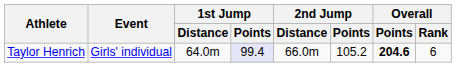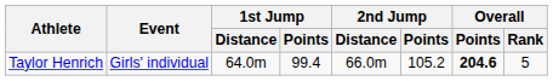Taylor Henrich | 1st Jump / Points: lavender background -> no background
Taylor Henrich | Overall / Rank: 6 -> 5
